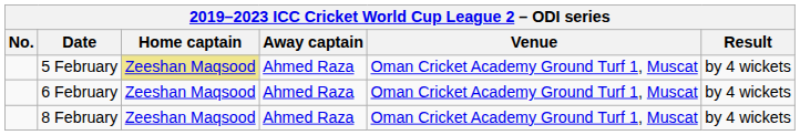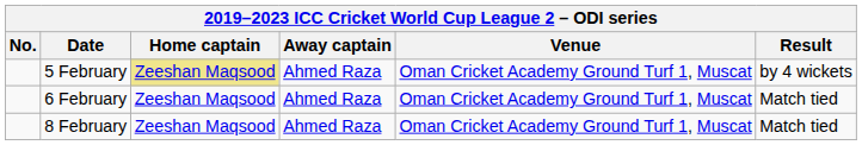6 February | Result: by 4 wickets -> Match tied
8 February | Result: by 4 wickets -> Match tied
